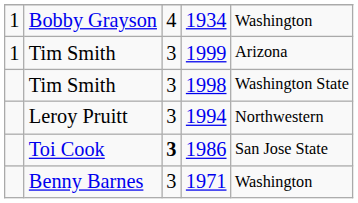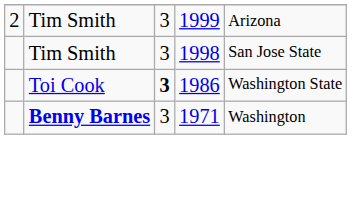- row: 1 | Bobby Grayson | 4 | 1934 | Washington
1999 | column 1: 1 -> 2
1998 | column 5: Washington State -> San Jose State
- row: Leroy Pruitt | 3 | 1994 | Northwestern
1986 | column 5: San Jose State -> Washington State
1971 | column 2: normal -> bold
